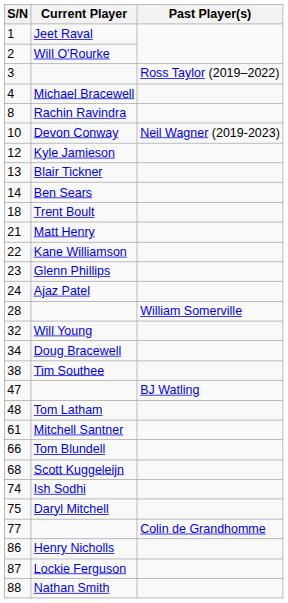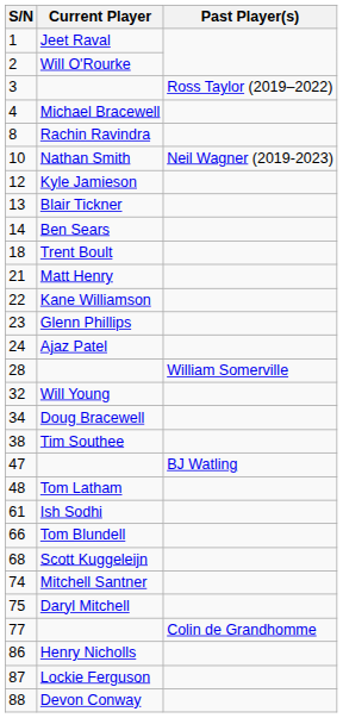10 | Current Player: Devon Conway -> Nathan Smith
61 | Current Player: Mitchell Santner -> Ish Sodhi
74 | Current Player: Ish Sodhi -> Mitchell Santner
88 | Current Player: Nathan Smith -> Devon Conway
